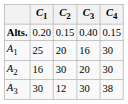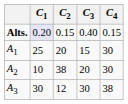Alts. | C1: no background -> lavender background
A1 | C3: 16 -> 15
A2 | C1: 16 -> 10
A2 | C2: 30 -> 38
